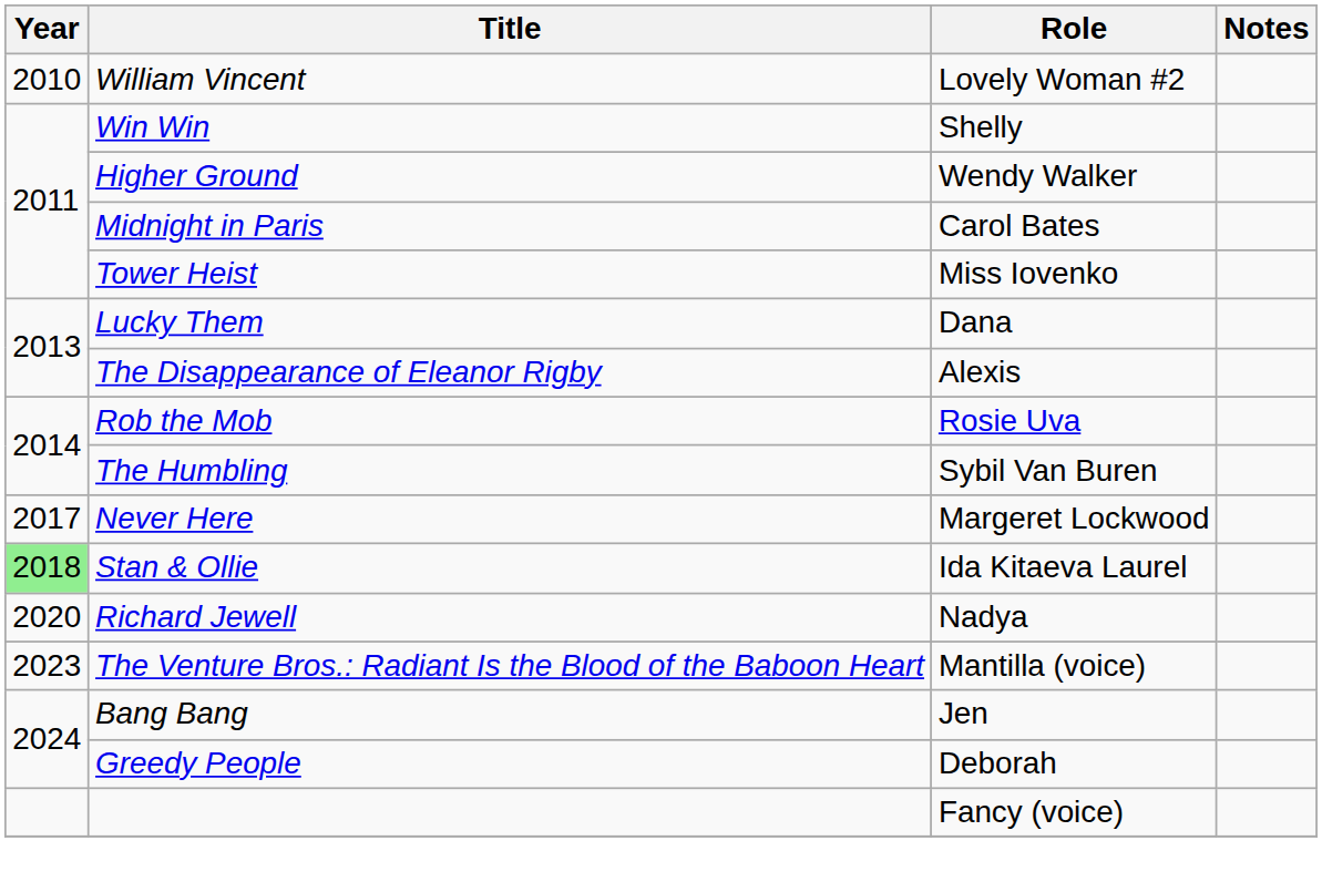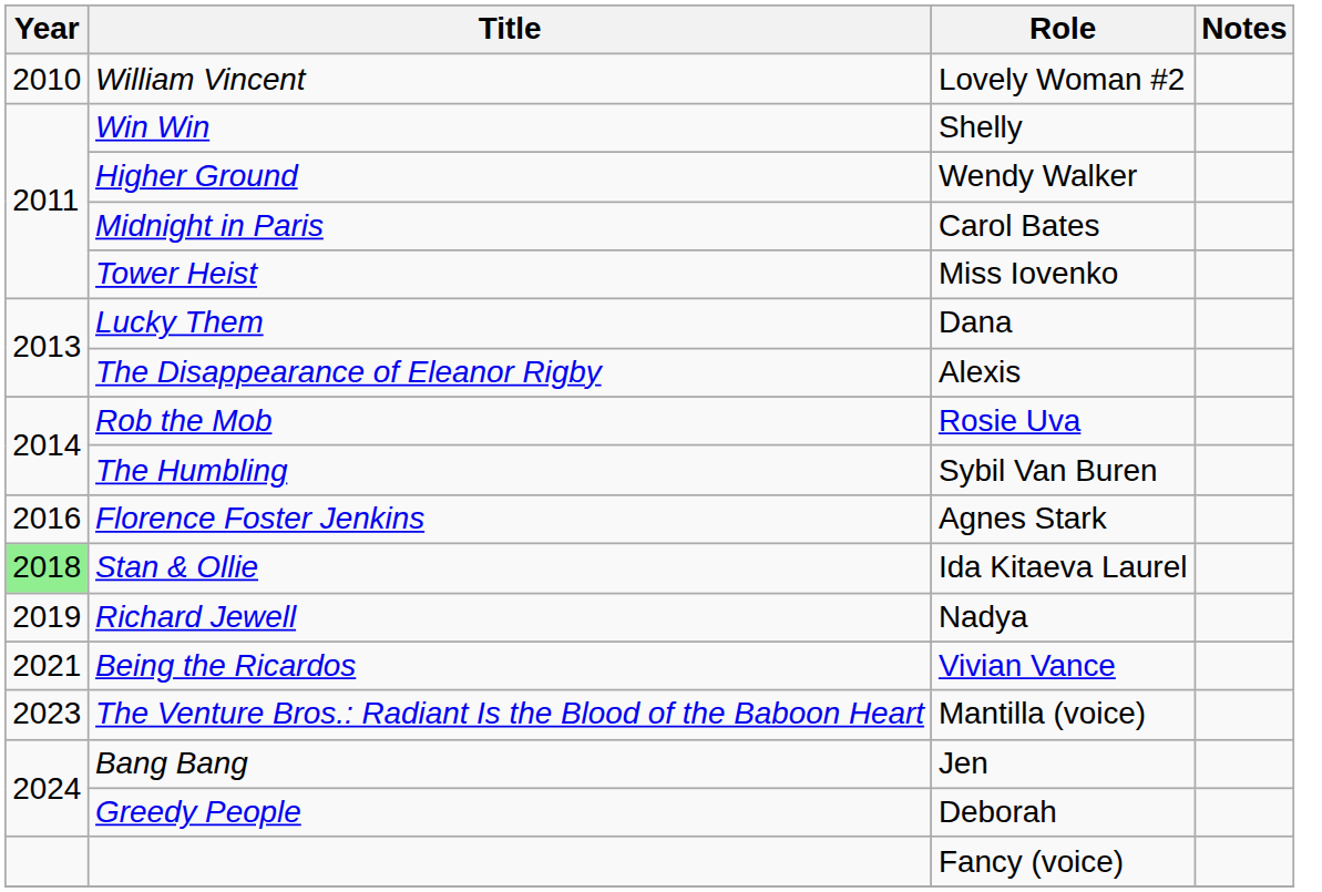+ row: 2016 | Florence Foster Jenkins | Agnes Stark
- row: 2017 | Never Here | Margeret Lockwood
Richard Jewell | Year: 2020 -> 2019
+ row: 2021 | Being the Ricardos | Vivian Vance
